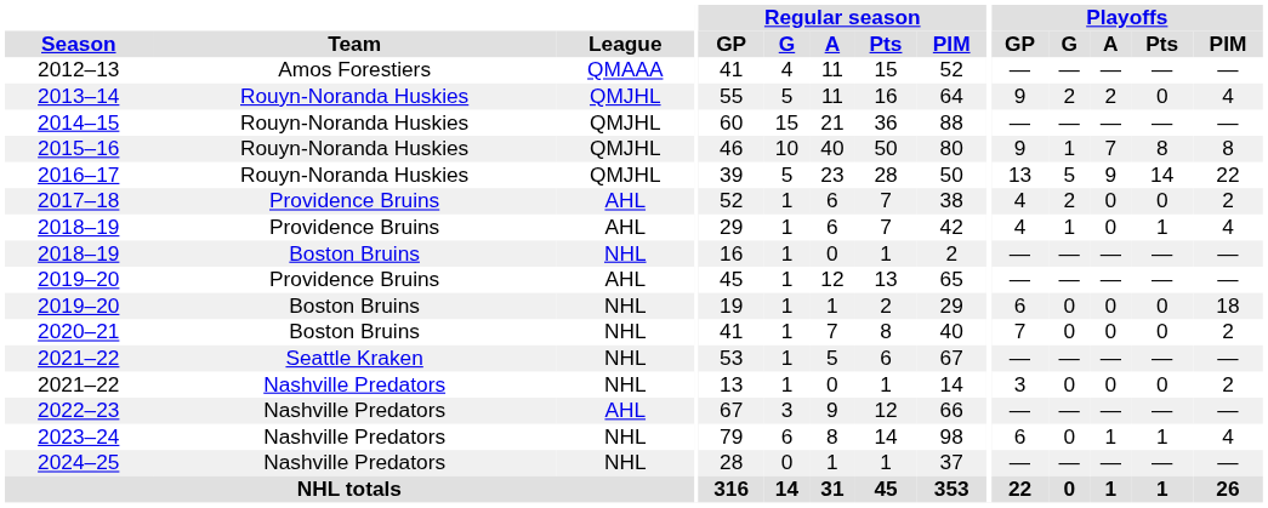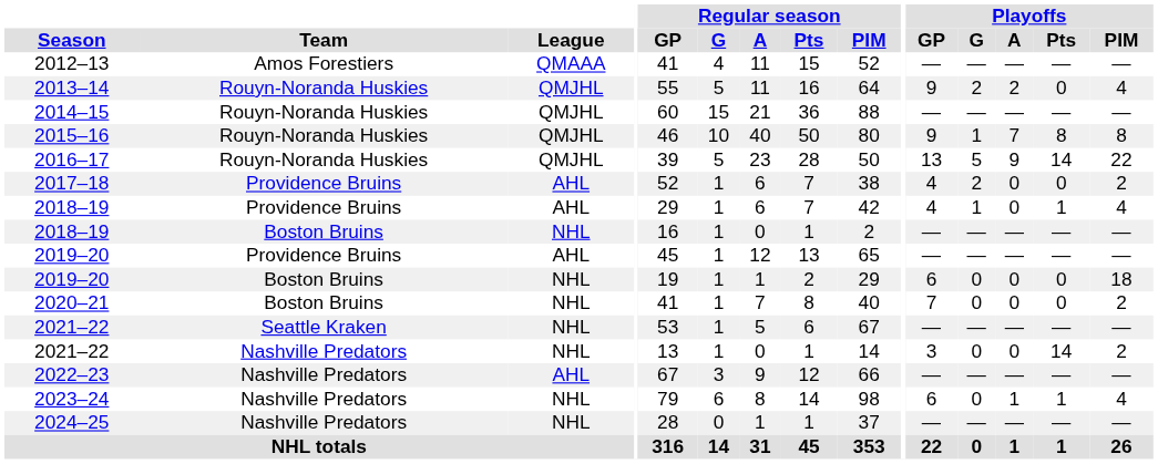2021–22 / Nashville Predators | Playoffs / Pts: 0 -> 14
